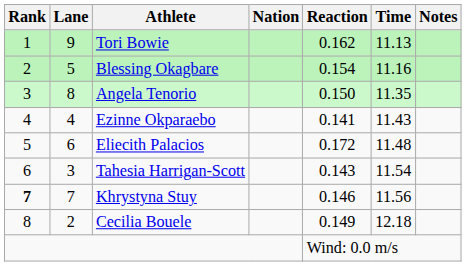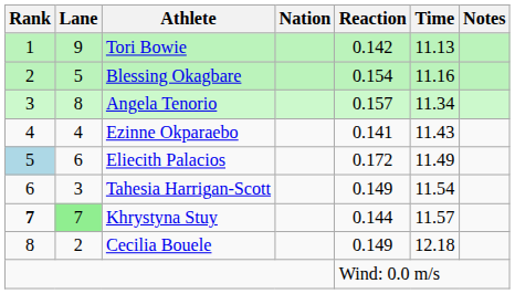Tori Bowie | Reaction: 0.162 -> 0.142
Angela Tenorio | Reaction: 0.150 -> 0.157
Angela Tenorio | Time: 11.35 -> 11.34
Eliecith Palacios | Rank: no background -> lightblue background
Eliecith Palacios | Time: 11.48 -> 11.49
Tahesia Harrigan-Scott | Reaction: 0.143 -> 0.149
Khrystyna Stuy | Lane: no background -> lightgreen background
Khrystyna Stuy | Reaction: 0.146 -> 0.144
Khrystyna Stuy | Time: 11.56 -> 11.57
